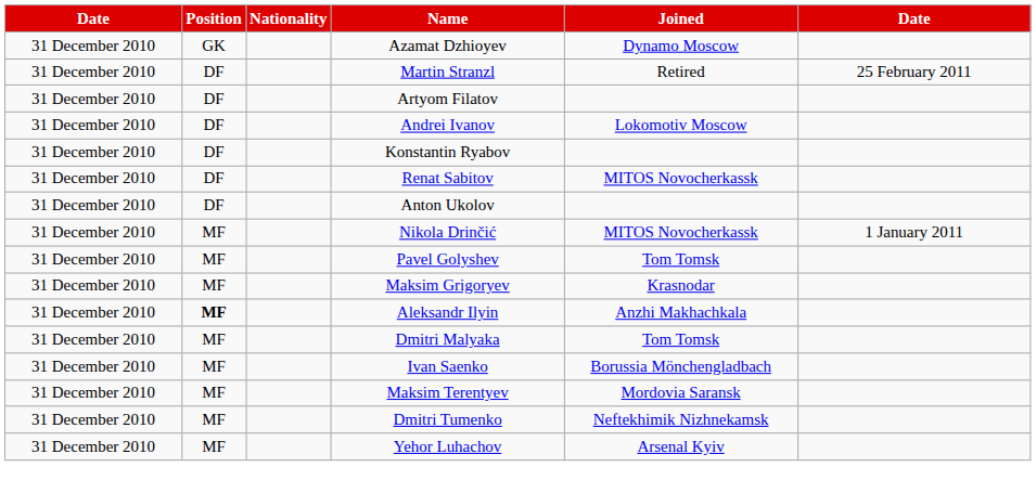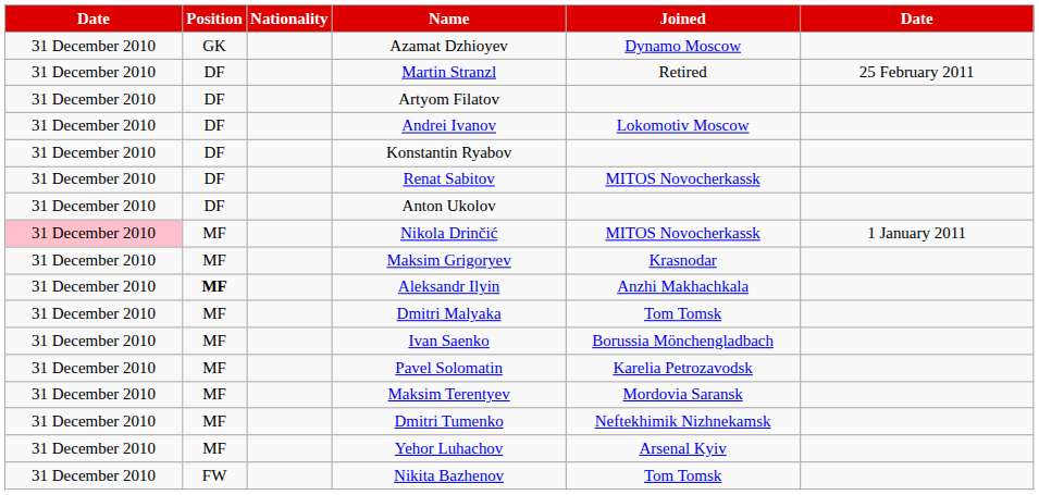Nikola Drinčić | column 1: no background -> pink background
- row: 31 December 2010 | MF | Pavel Golyshev | Tom Tomsk
+ row: 31 December 2010 | MF | Pavel Solomatin | Karelia Petrozavodsk
+ row: 31 December 2010 | FW | Nikita Bazhenov | Tom Tomsk
